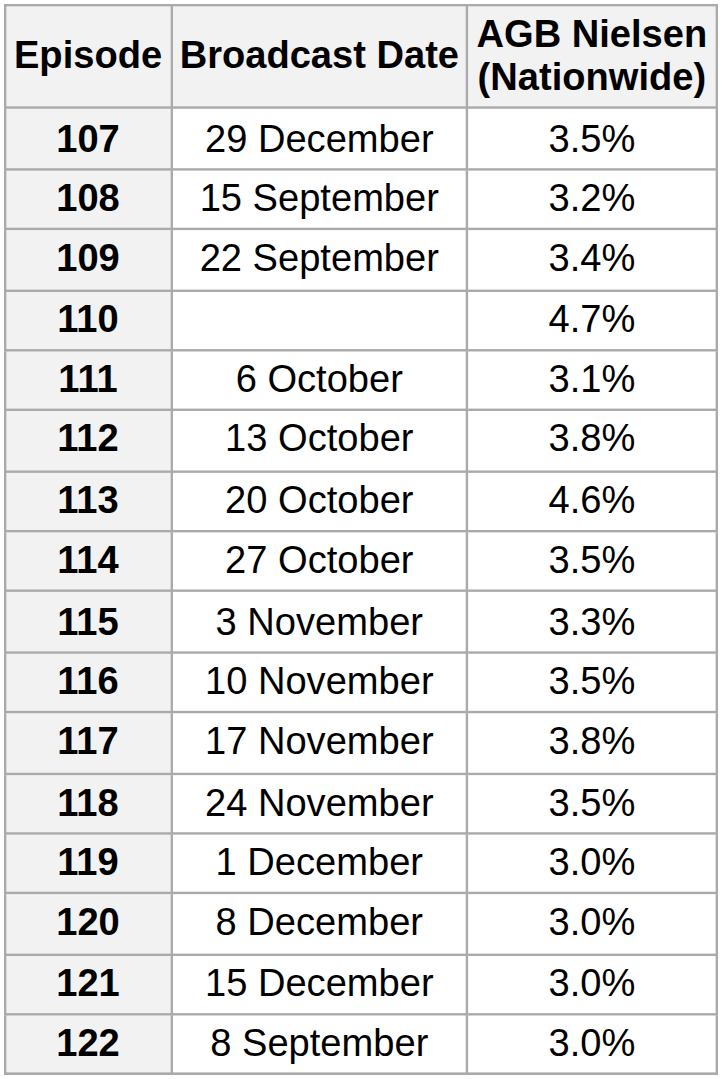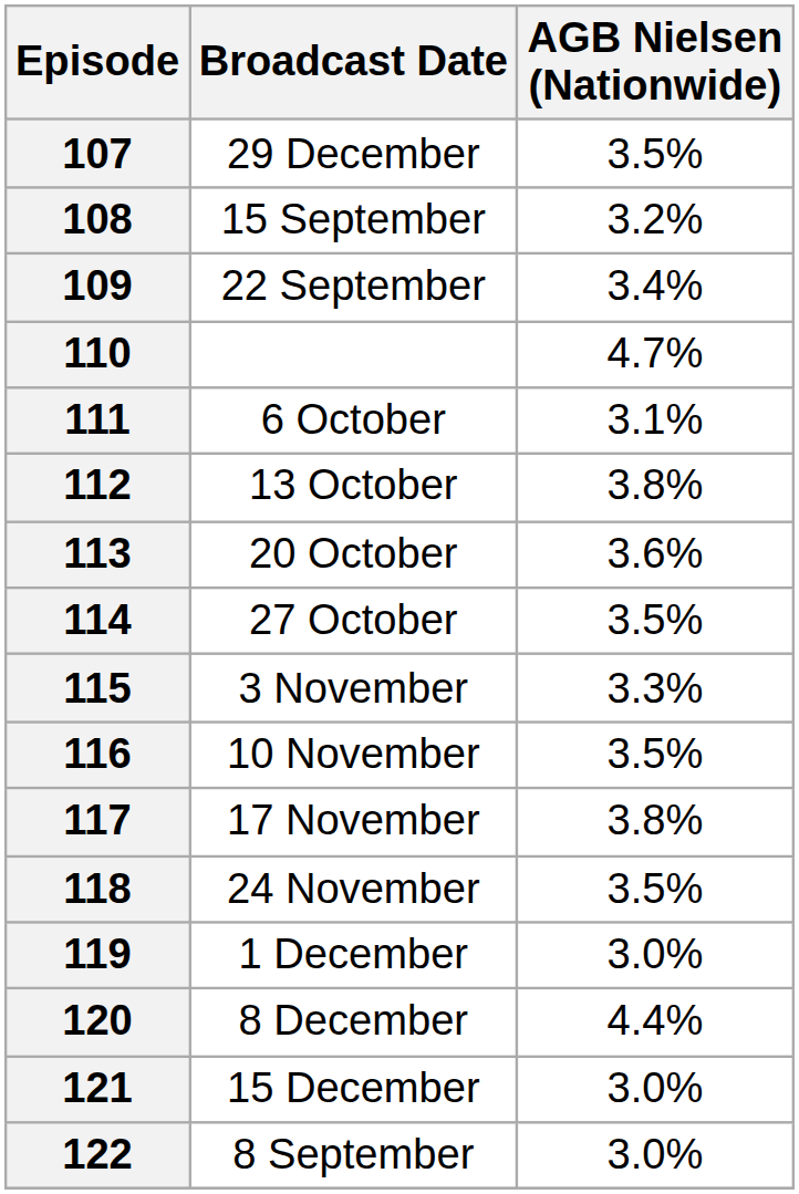113 | AGB Nielsen (Nationwide): 4.6% -> 3.6%
120 | AGB Nielsen (Nationwide): 3.0% -> 4.4%
